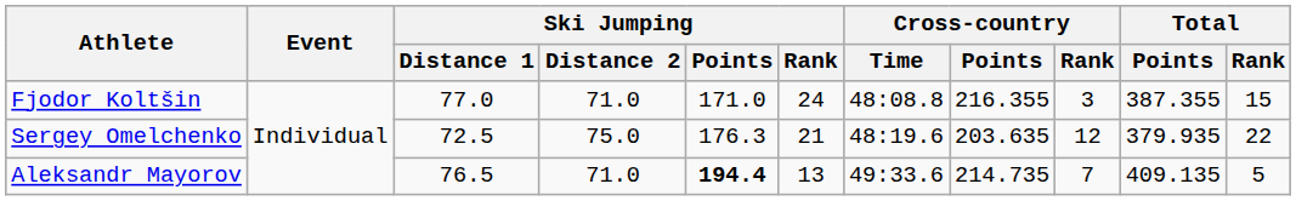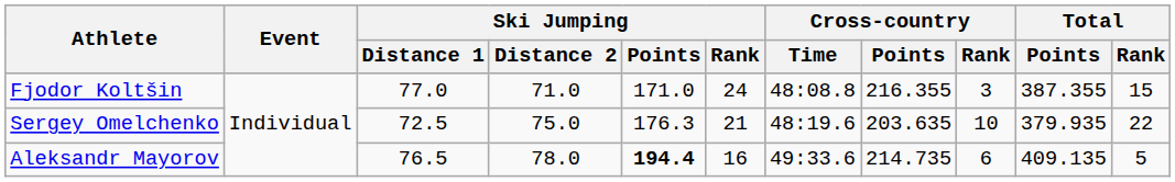Sergey Omelchenko | Cross-country / Rank: 12 -> 10
Aleksandr Mayorov | Ski Jumping / Distance 2: 71.0 -> 78.0
Aleksandr Mayorov | Ski Jumping / Rank: 13 -> 16
Aleksandr Mayorov | Cross-country / Rank: 7 -> 6
